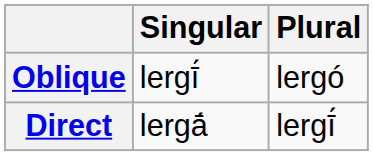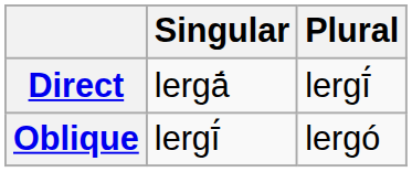rows swapped: Direct <-> Oblique
